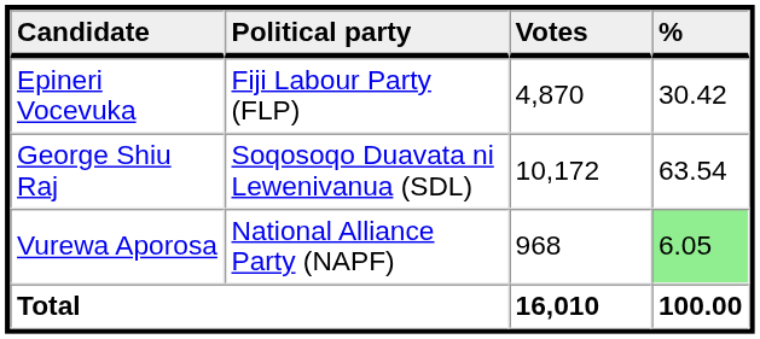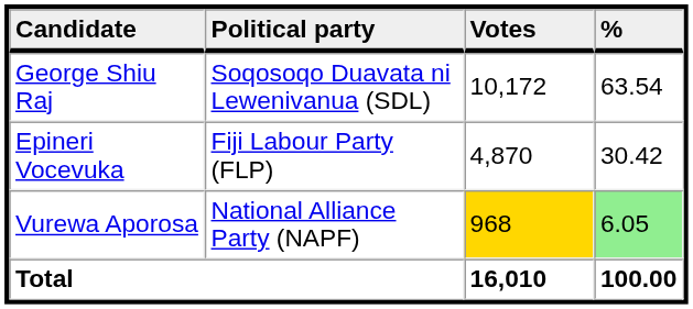rows swapped: George Shiu Raj <-> Epineri Vocevuka
Vurewa Aporosa | Votes: no background -> gold background
